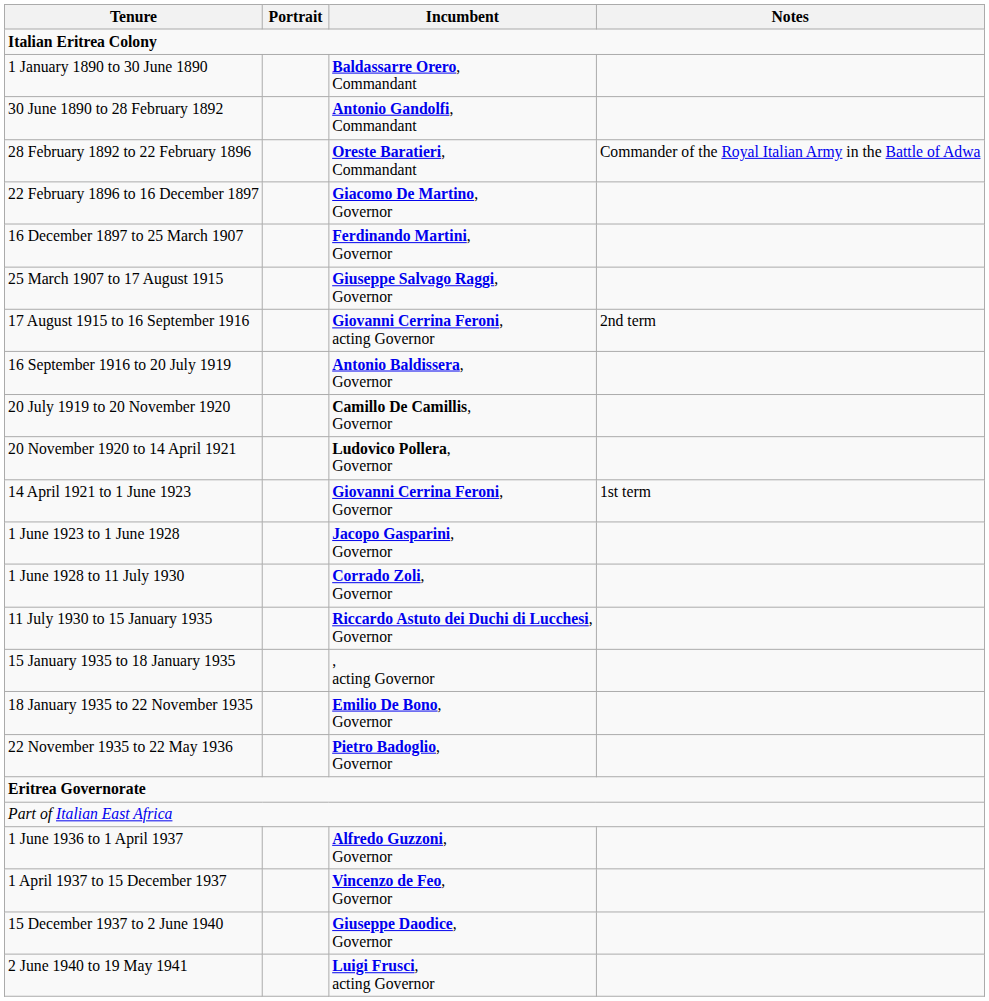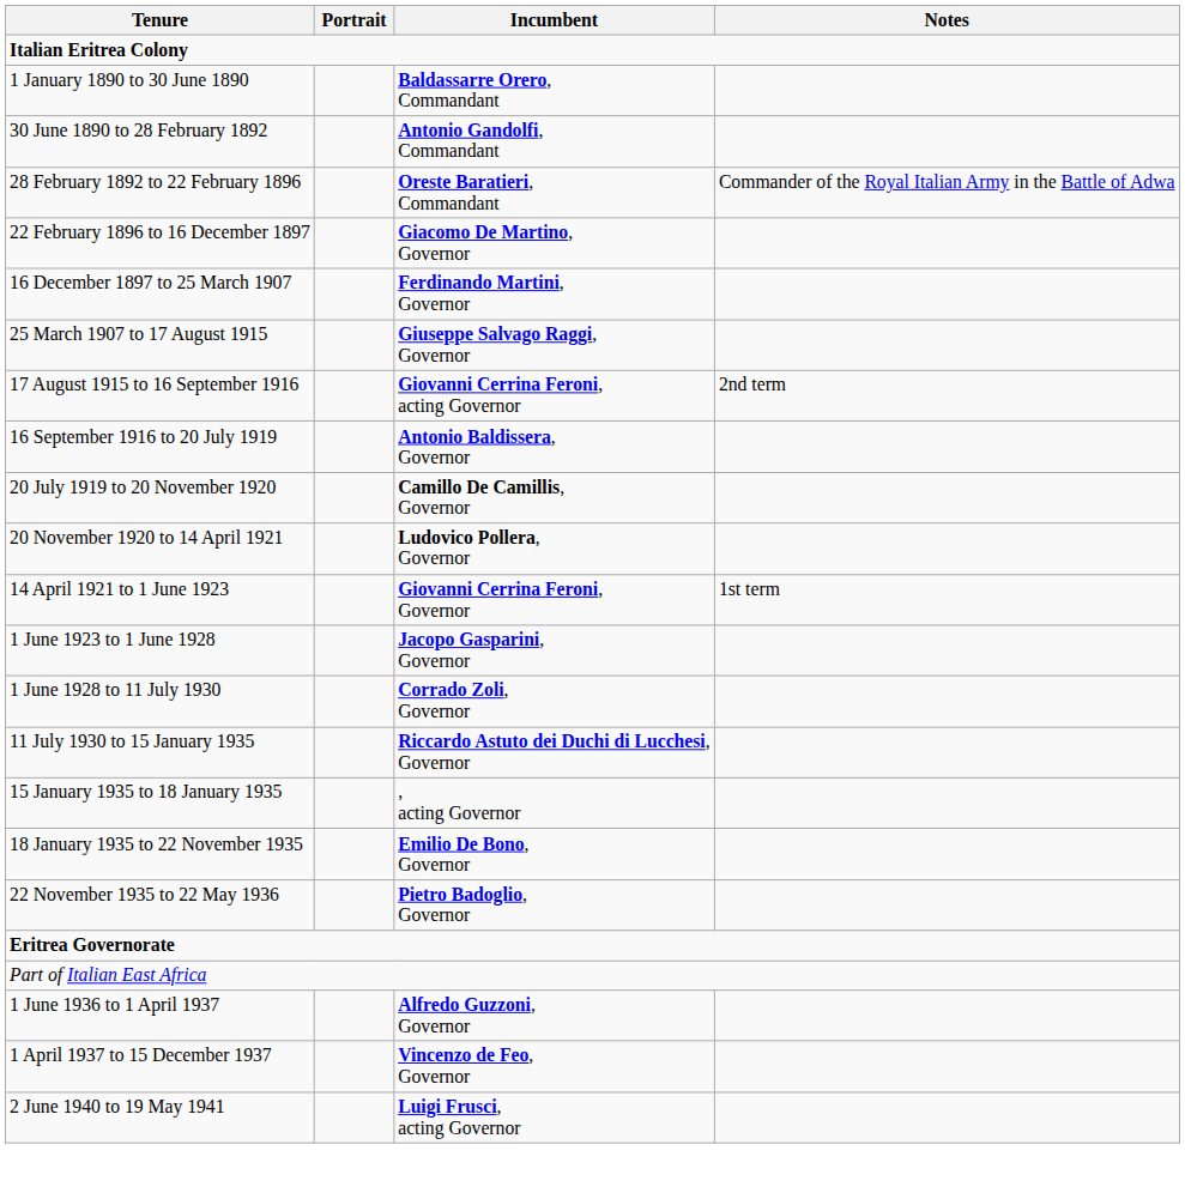- row: 15 December 1937 to 2 June 1940 | Giuseppe Daodice, Governor
